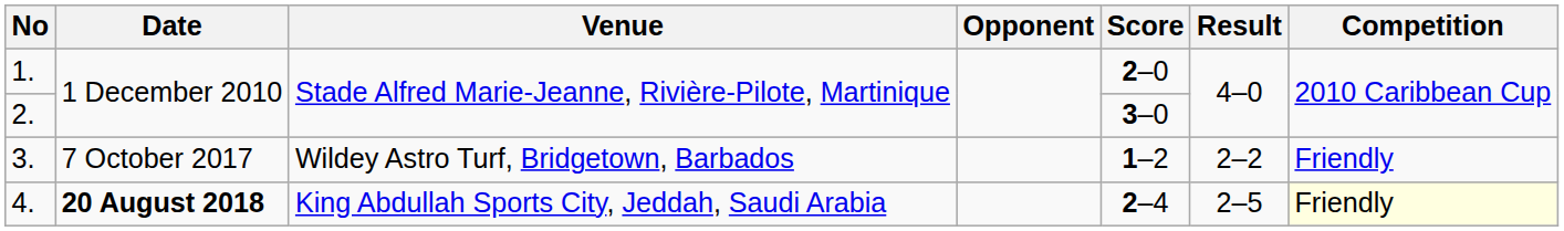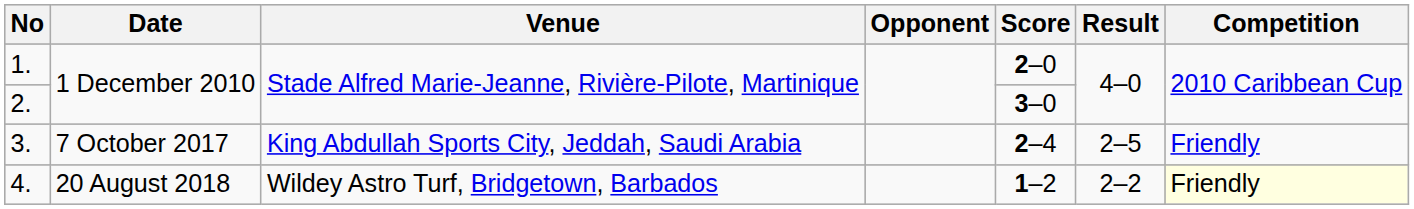3. | Venue: Wildey Astro Turf, Bridgetown, Barbados -> King Abdullah Sports City, Jeddah, Saudi Arabia
3. | Score: 1–2 -> 2–4
3. | Result: 2–2 -> 2–5
4. | Date: bold -> normal
4. | Venue: King Abdullah Sports City, Jeddah, Saudi Arabia -> Wildey Astro Turf, Bridgetown, Barbados
4. | Score: 2–4 -> 1–2
4. | Result: 2–5 -> 2–2
